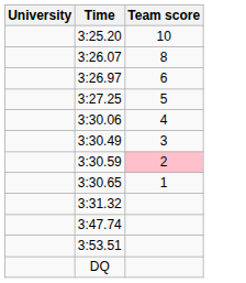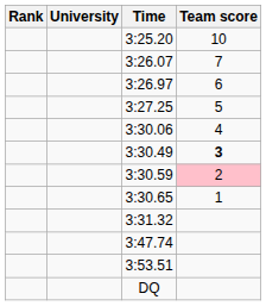+ column: Rank
3:26.07 | Team score: 8 -> 7
3:30.49 | Team score: normal -> bold
